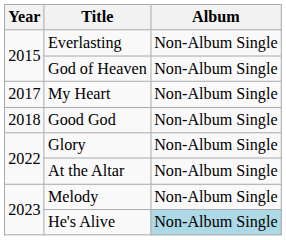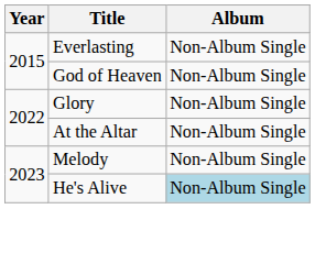- row: 2017 | My Heart | Non-Album Single
- row: 2018 | Good God | Non-Album Single
